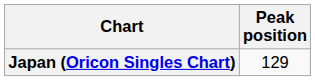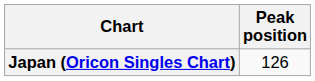Japan (Oricon Singles Chart) | Peak position: 129 -> 126
